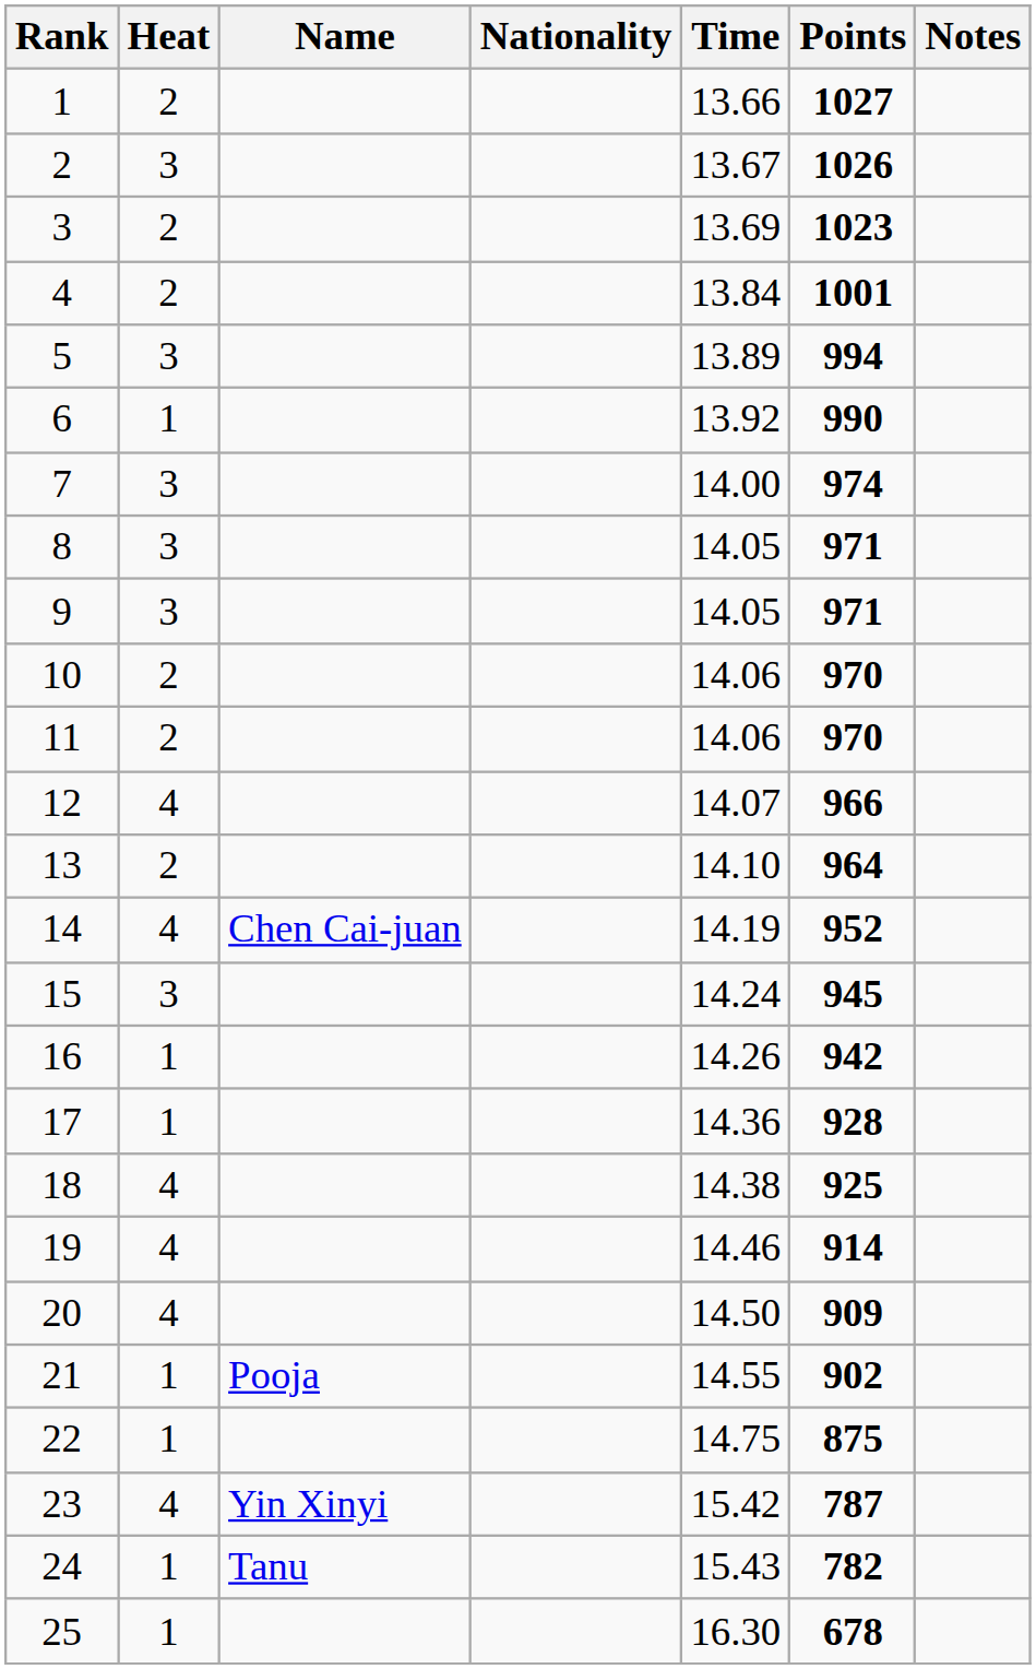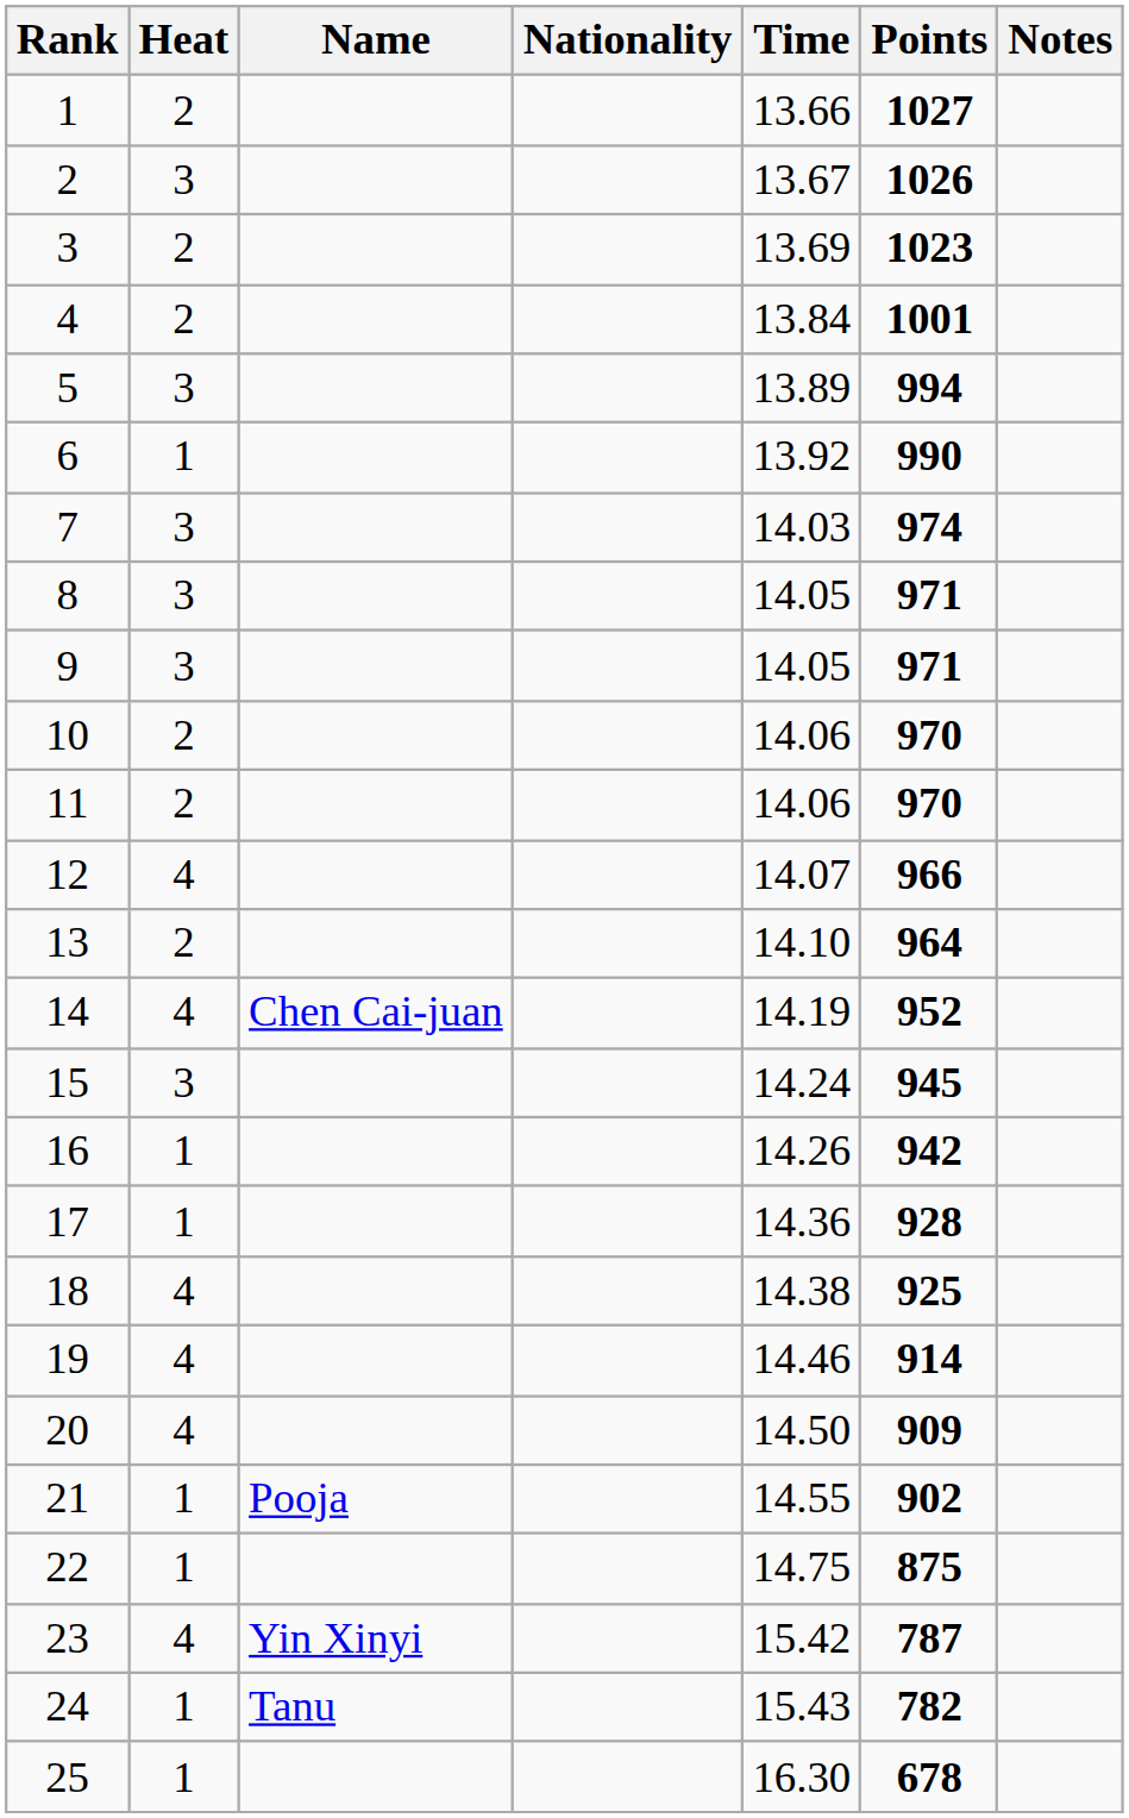7 | Time: 14.00 -> 14.03
